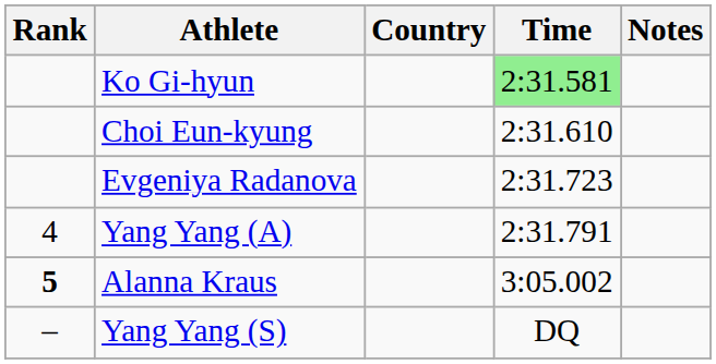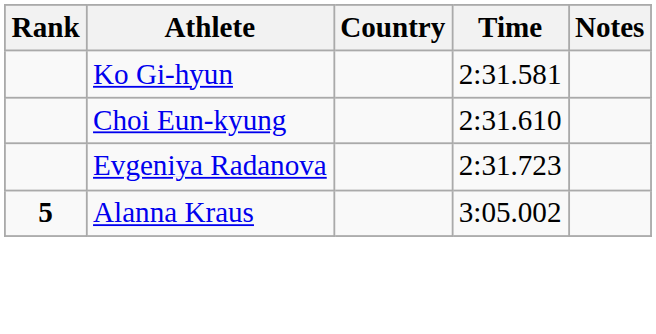Ko Gi-hyun | Time: lightgreen background -> no background
- row: 4 | Yang Yang (A) | 2:31.791
- row: – | Yang Yang (S) | DQ
